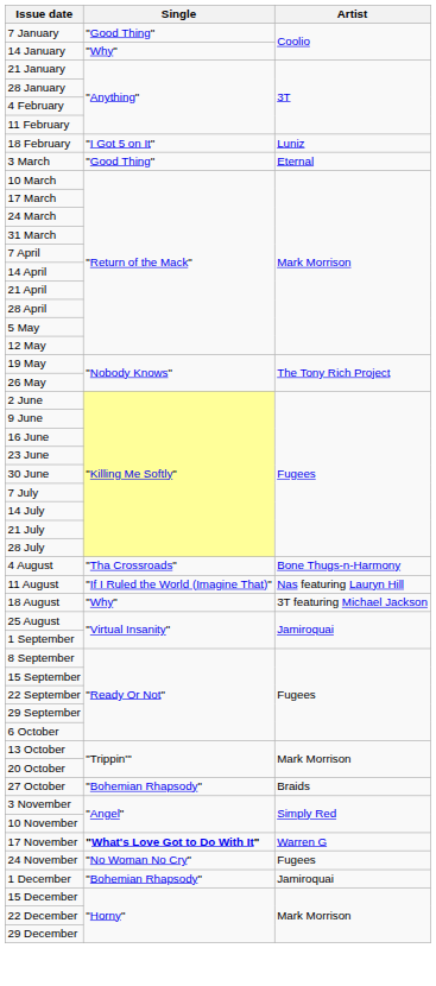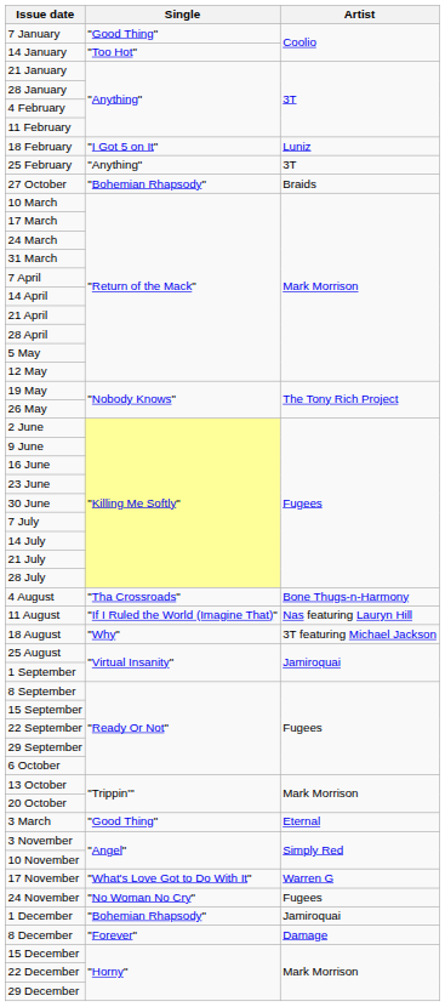14 January | Single: "Why" -> "Too Hot"
+ row: 25 February | "Anything" | 3T
rows swapped: 3 March <-> 27 October
17 November | Single: bold -> normal
+ row: 8 December | "Forever" | Damage
